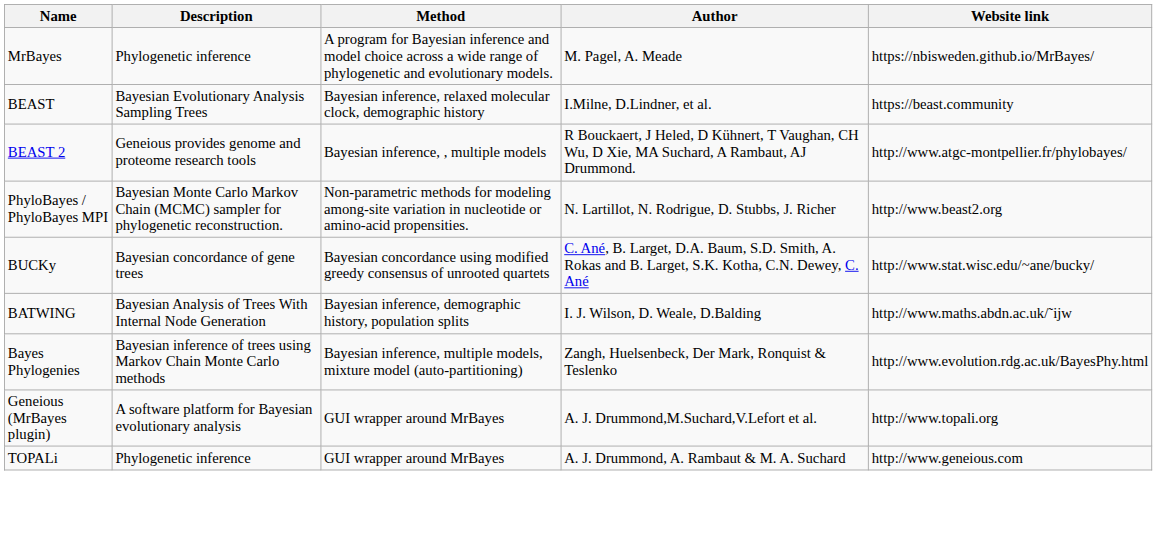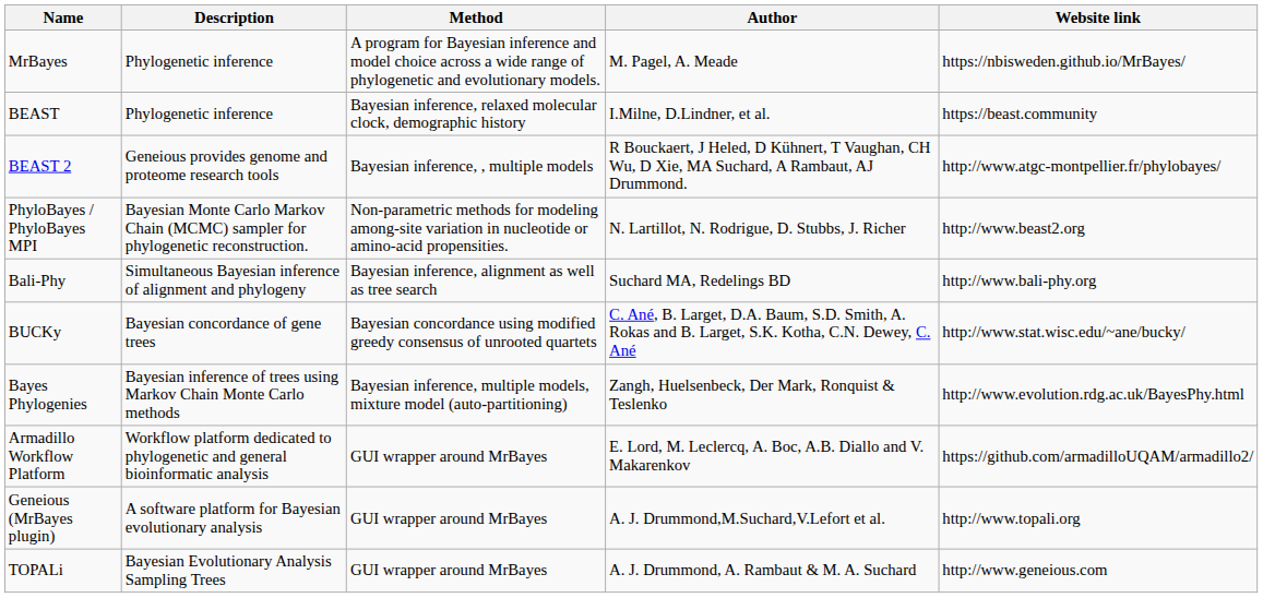BEAST | Description: Bayesian Evolutionary Analysis Sampling Trees -> Phylogenetic inference
+ row: Bali-Phy | Simultaneous Bayesian inference of alignment and phylogeny | Bayesian inference, alignment as well as tree search | Suchard MA, Redelings BD | http://www.bali-phy.org
- row: BATWING | Bayesian Analysis of Trees With Internal Node Generation | Bayesian inference, demographic history, population splits | I. J. Wilson, D. Weale, D.Balding | http://www.maths.abdn.ac.uk/˜ijw
+ row: Armadillo Workflow Platform | Workflow platform dedicated to phylogenetic and general bioinformatic analysis | GUI wrapper around MrBayes | E. Lord, M. Leclercq, A. Boc, A.B. Diallo and V. Makarenkov | https://github.com/armadilloUQAM/armadillo2/
TOPALi | Description: Phylogenetic inference -> Bayesian Evolutionary Analysis Sampling Trees
